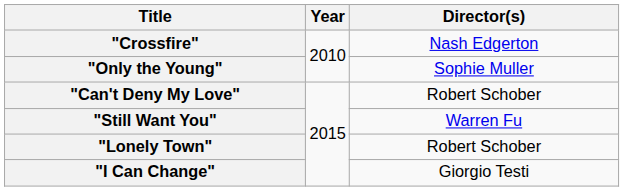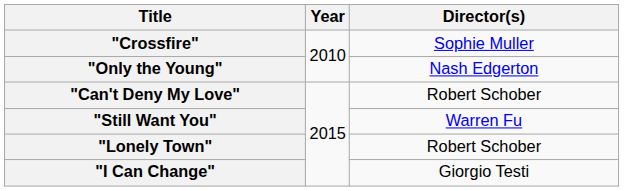"Crossfire" | Director(s): Nash Edgerton -> Sophie Muller
"Only the Young" | Director(s): Sophie Muller -> Nash Edgerton
